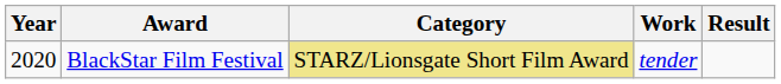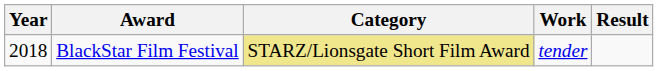BlackStar Film Festival | Year: 2020 -> 2018
